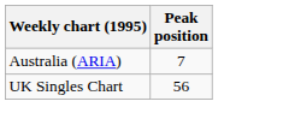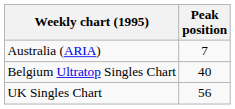+ row: Belgium Ultratop Singles Chart | 40
